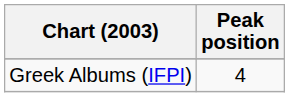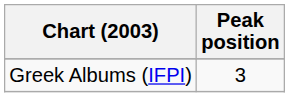Greek Albums (IFPI) | Peak position: 4 -> 3
